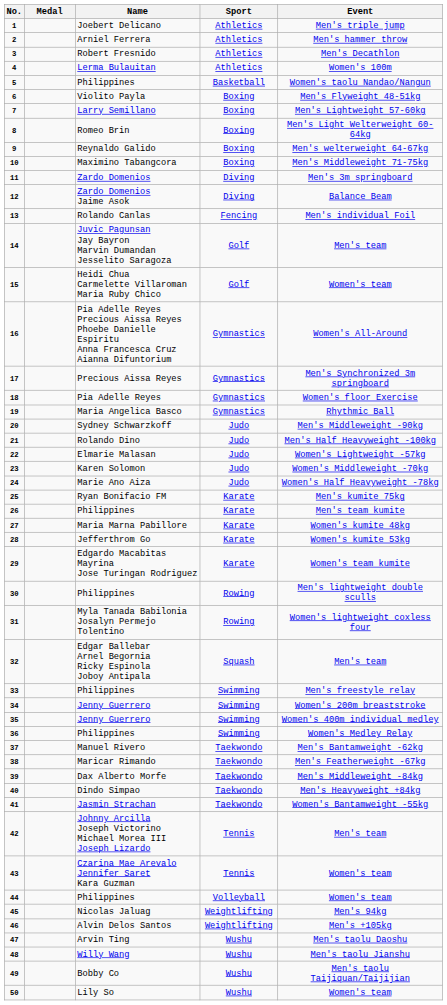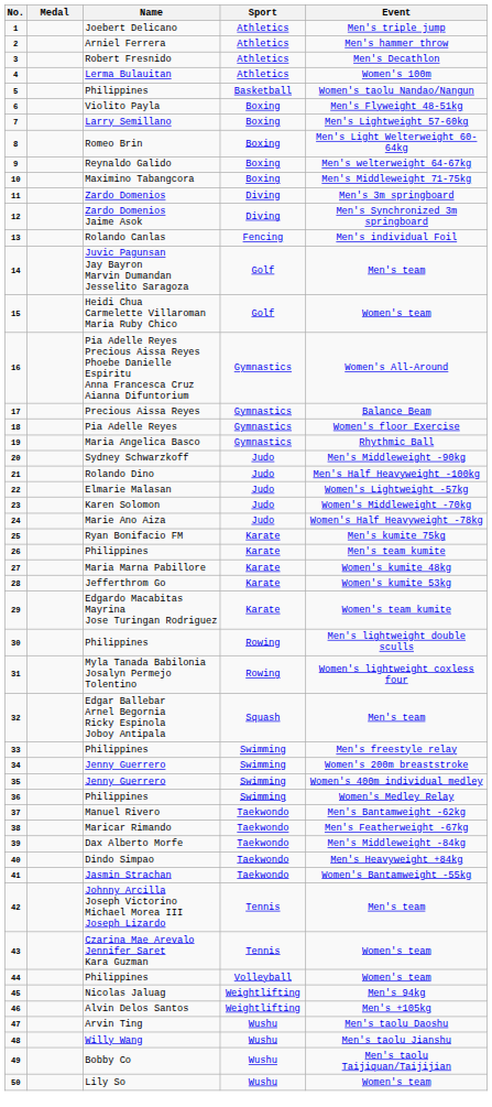12 | Event: Balance Beam -> Men's Synchronized 3m springboard
17 | Event: Men's Synchronized 3m springboard -> Balance Beam
